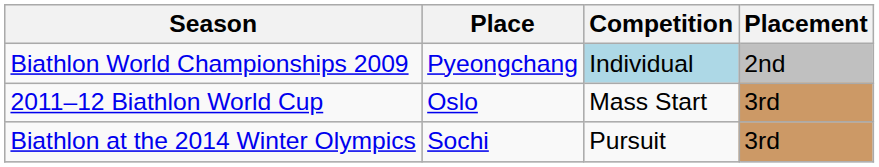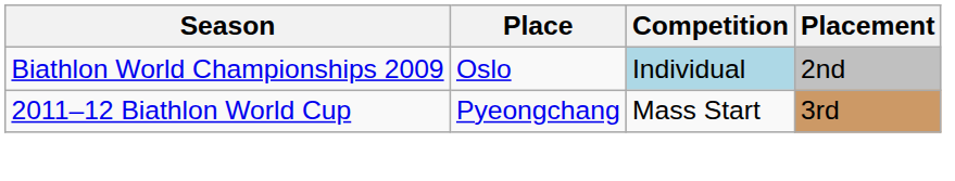Biathlon World Championships 2009 | Place: Pyeongchang -> Oslo
2011–12 Biathlon World Cup | Place: Oslo -> Pyeongchang
- row: Biathlon at the 2014 Winter Olympics | Sochi | Pursuit | 3rd
